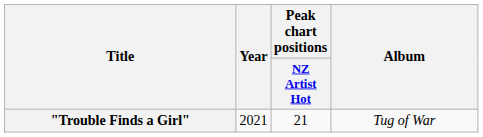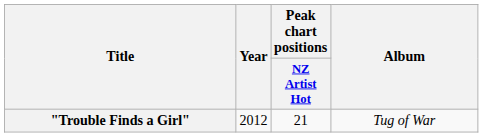"Trouble Finds a Girl" | Year: 2021 -> 2012
